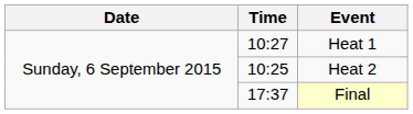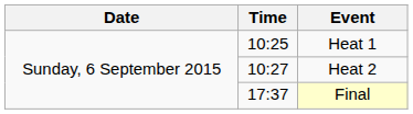Heat 1 | Time: 10:27 -> 10:25
Heat 2 | Time: 10:25 -> 10:27
